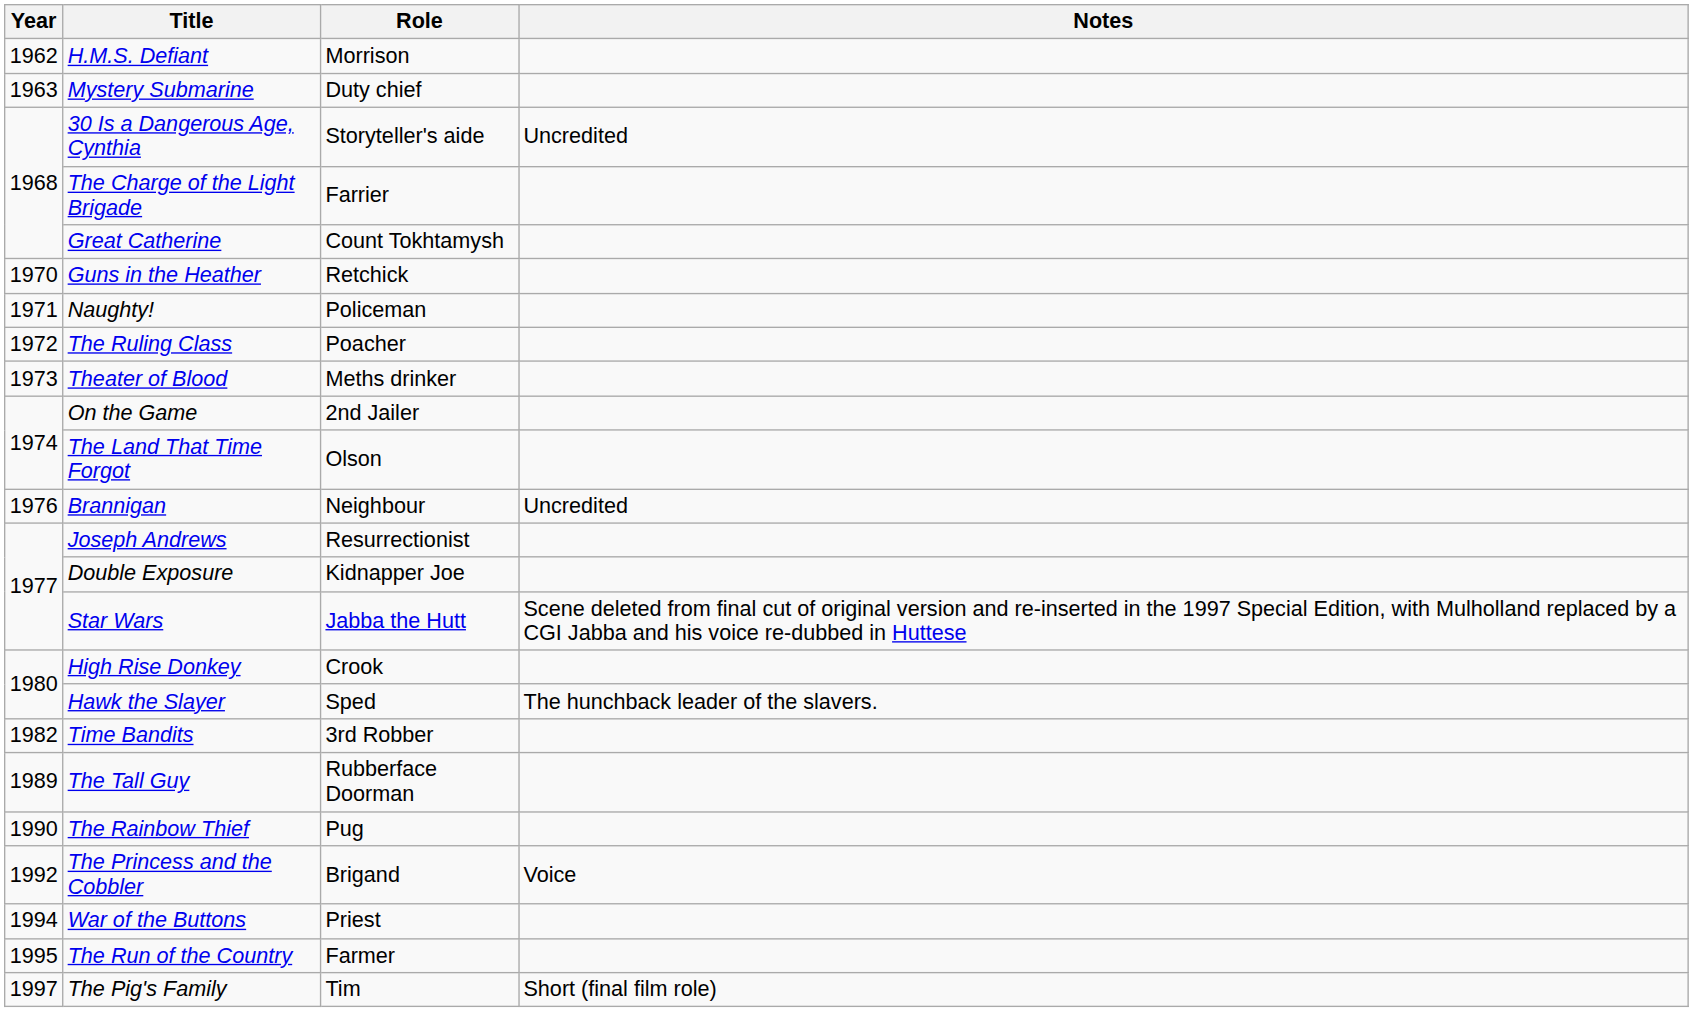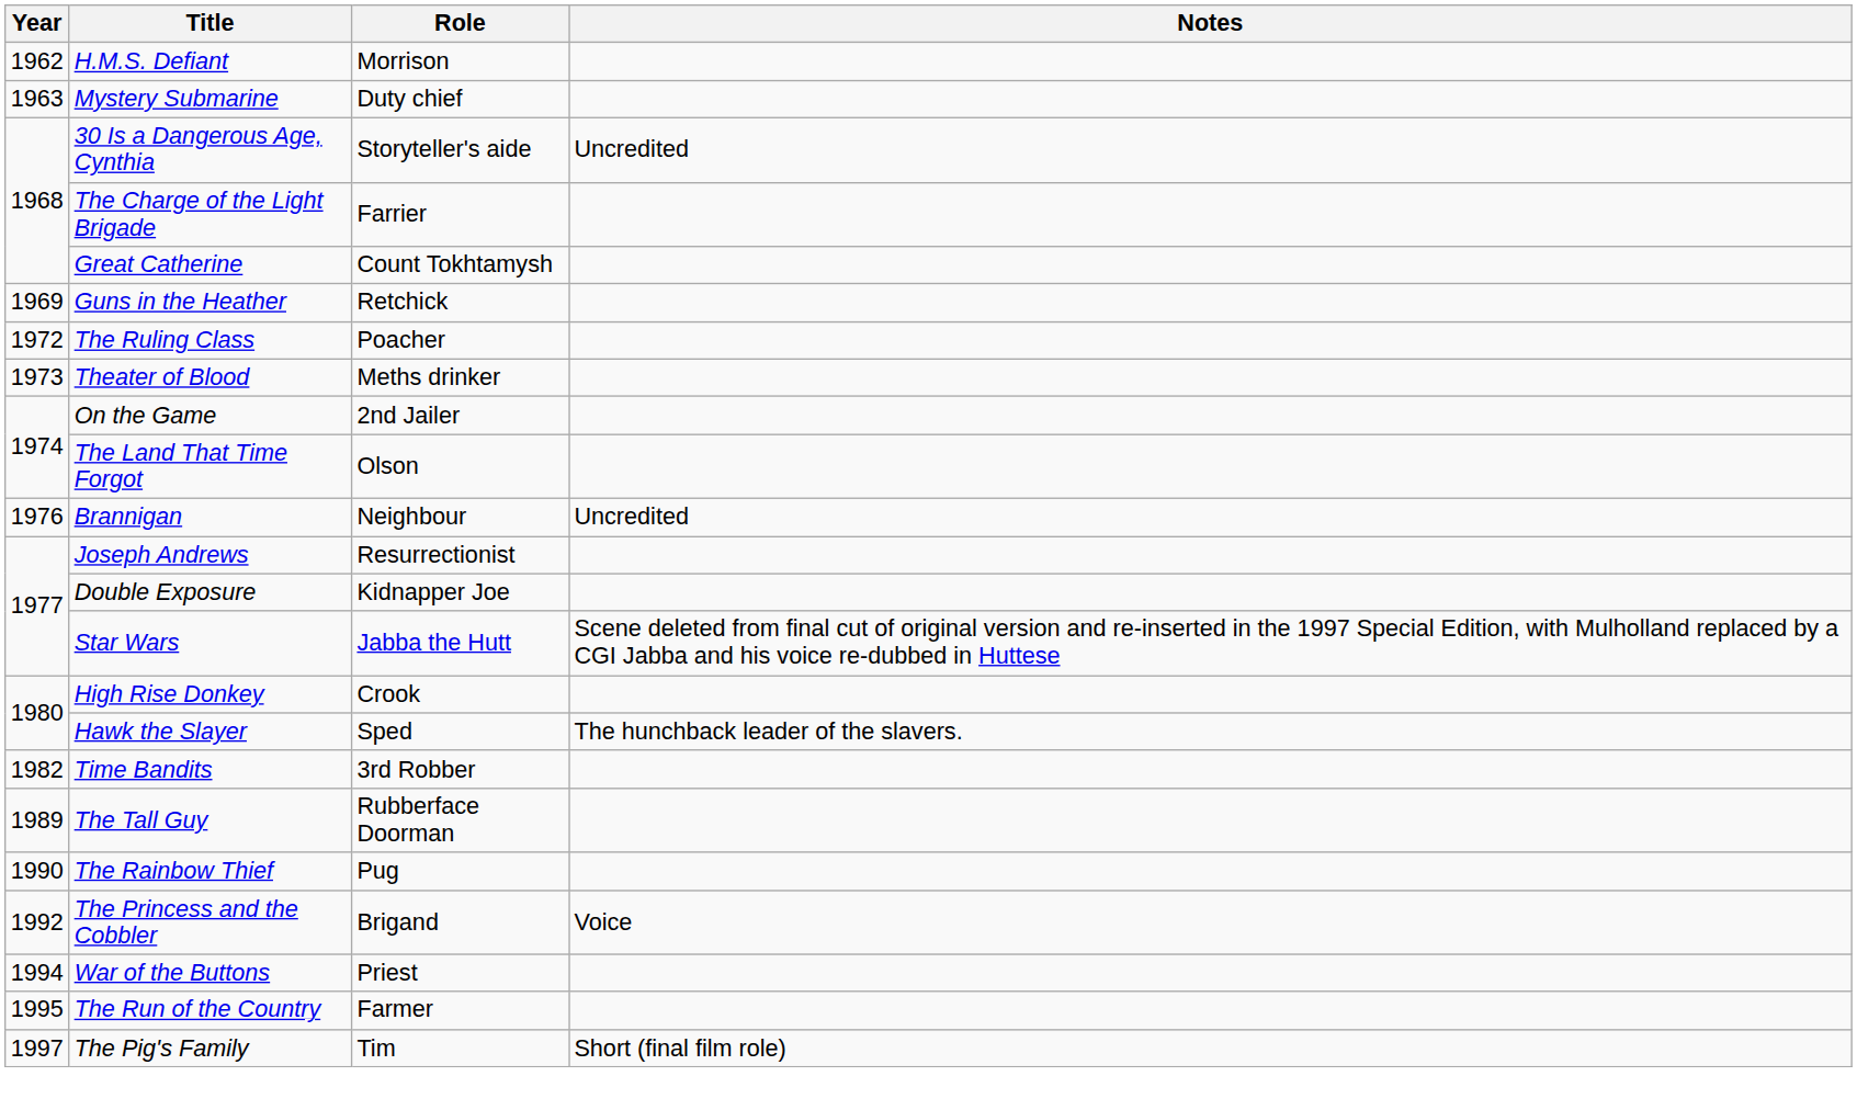Guns in the Heather | Year: 1970 -> 1969
- row: 1971 | Naughty! | Policeman
